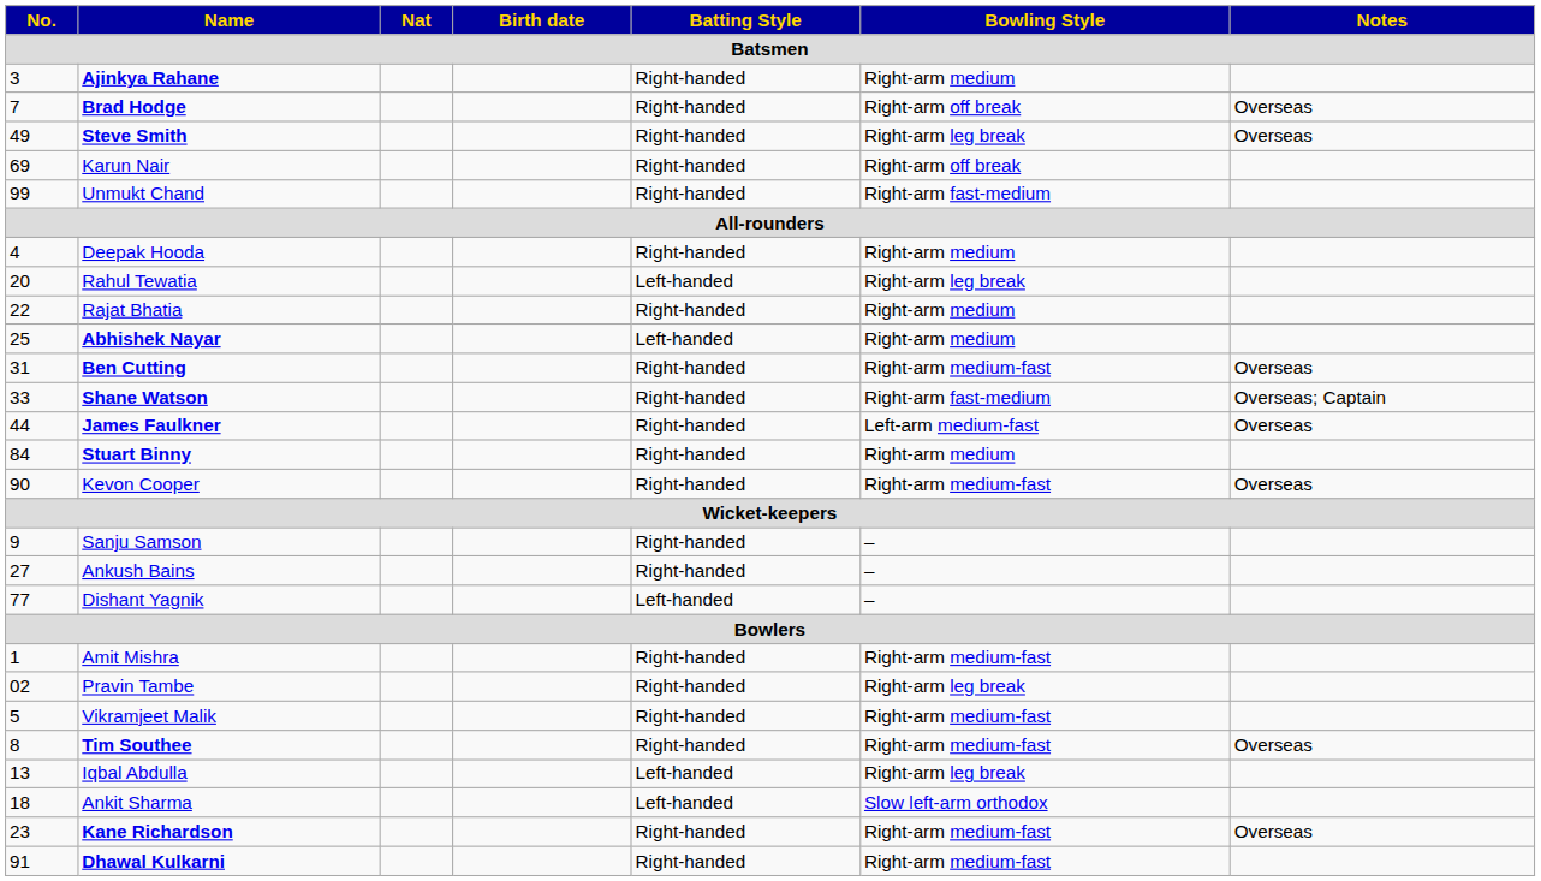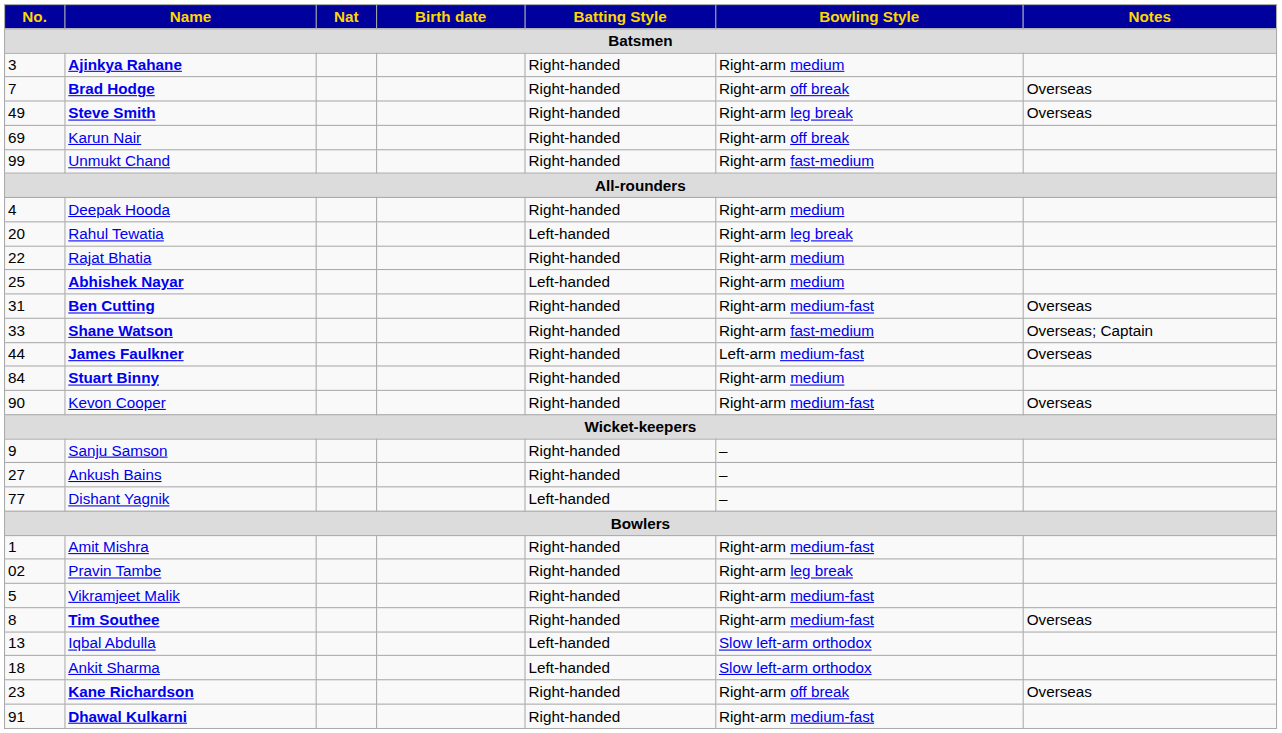Iqbal Abdulla | Bowling Style: Right-arm leg break -> Slow left-arm orthodox
Kane Richardson | Bowling Style: Right-arm medium-fast -> Right-arm off break
